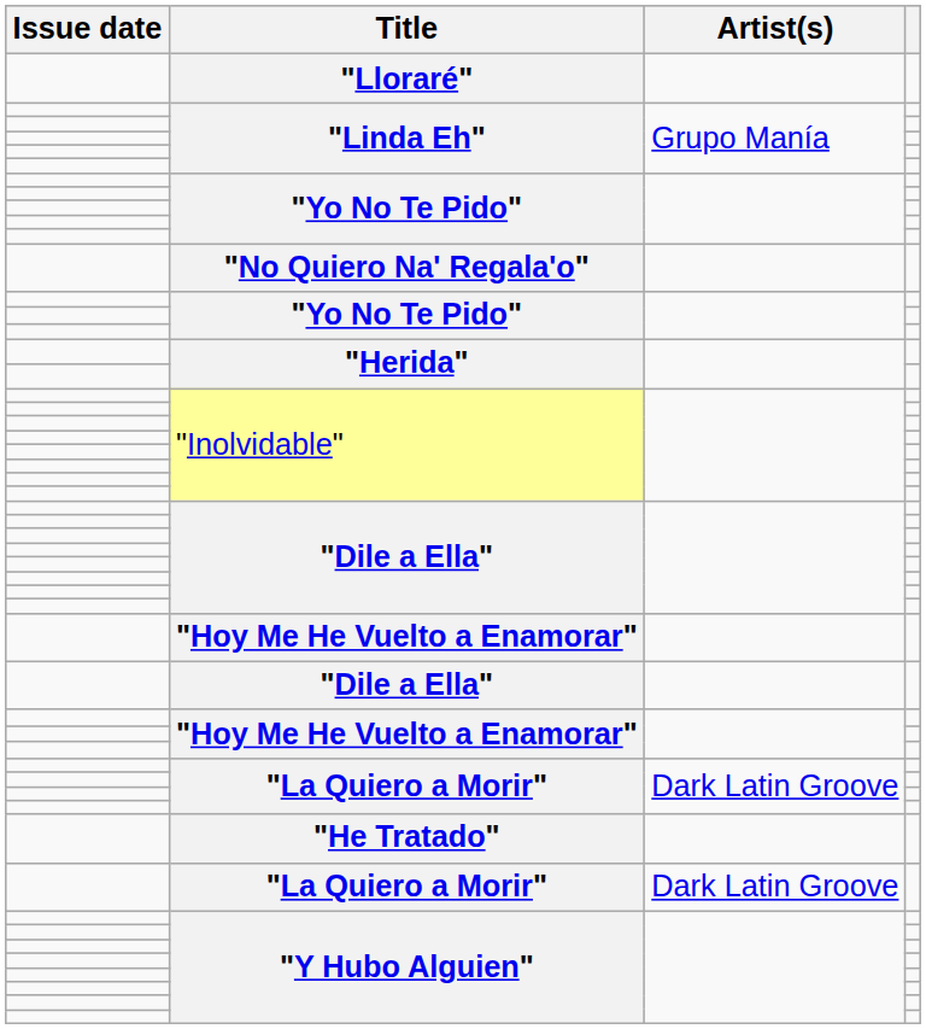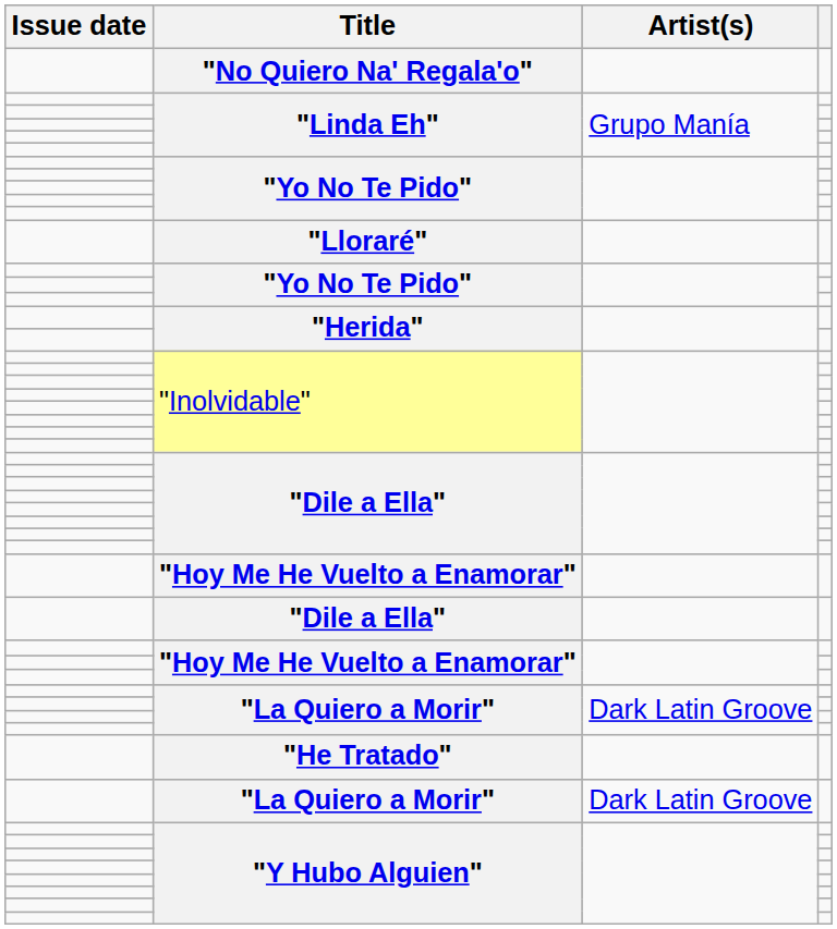rows swapped: "No Quiero Na' Regala'o" <-> "Lloraré"
